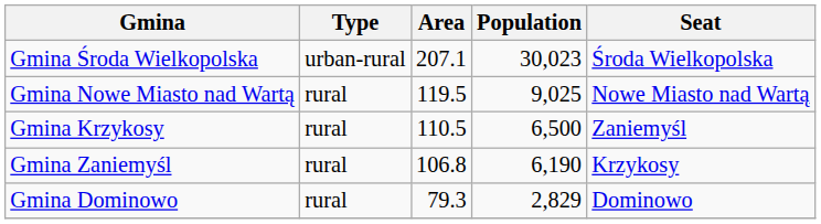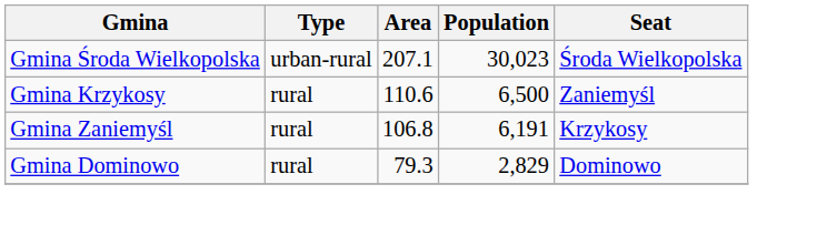- row: Gmina Nowe Miasto nad Wartą | rural | 119.5 | 9,025 | Nowe Miasto nad Wartą
Gmina Krzykosy | Area: 110.5 -> 110.6
Gmina Zaniemyśl | Population: 6,190 -> 6,191
